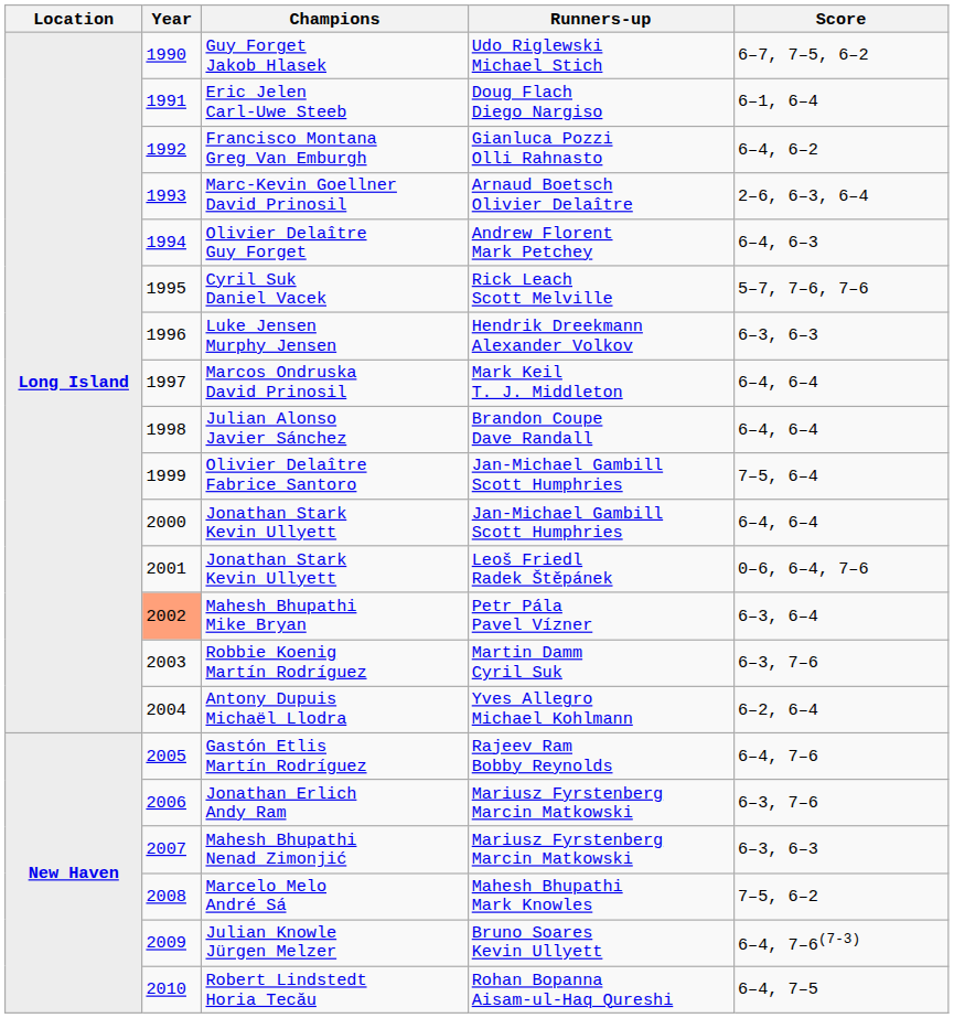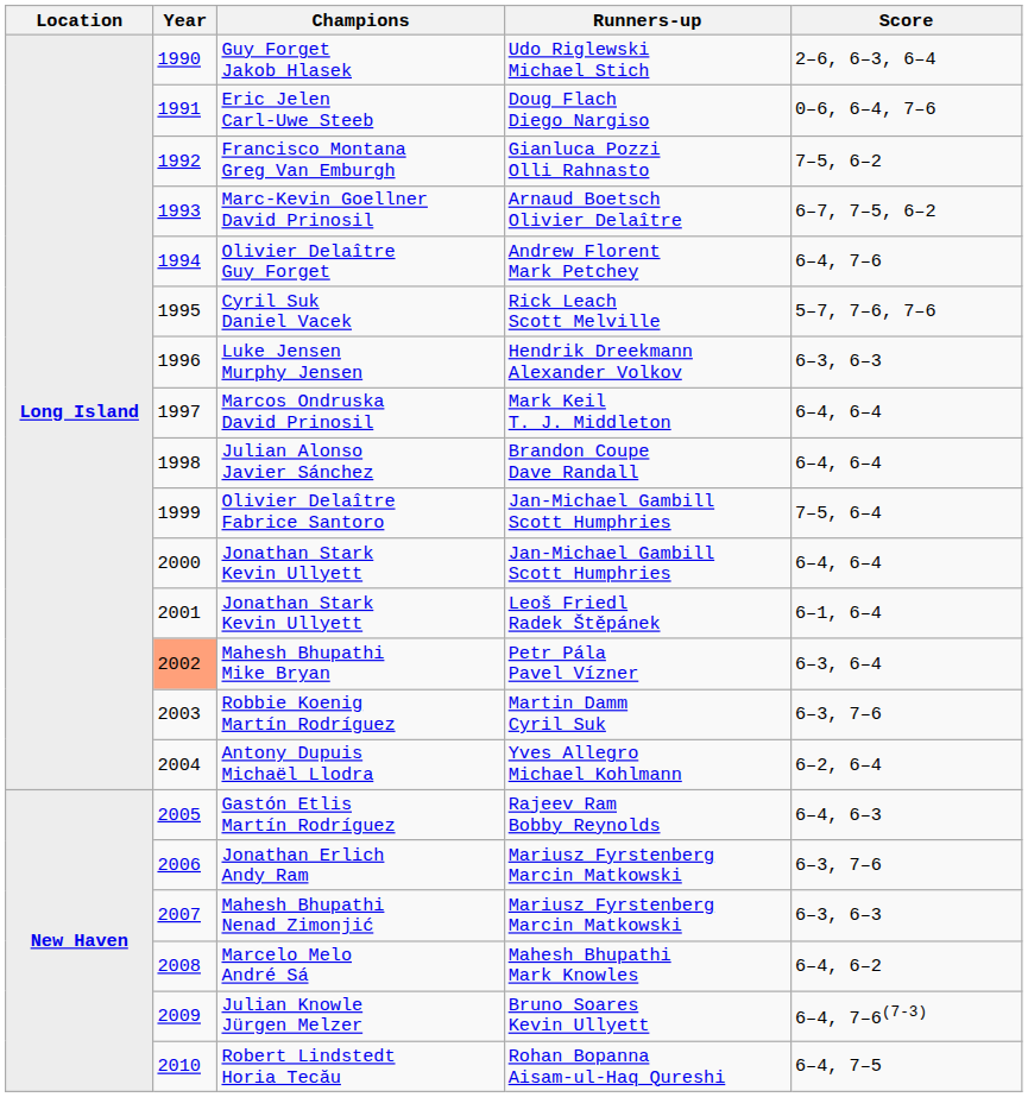Guy Forget Jakob Hlasek | Score: 6–7, 7–5, 6–2 -> 2–6, 6–3, 6–4
Eric Jelen Carl-Uwe Steeb | Score: 6–1, 6–4 -> 0–6, 6–4, 7–6
Francisco Montana Greg Van Emburgh | Score: 6–4, 6–2 -> 7–5, 6–2
Marc-Kevin Goellner David Prinosil | Score: 2–6, 6–3, 6–4 -> 6–7, 7–5, 6–2
Olivier Delaître Guy Forget | Score: 6–4, 6–3 -> 6–4, 7–6
Jonathan Stark Kevin Ullyett / Leoš Friedl Radek Štěpánek | Score: 0–6, 6–4, 7–6 -> 6–1, 6–4
Gastón Etlis Martín Rodríguez | Score: 6–4, 7–6 -> 6–4, 6–3
Marcelo Melo André Sá | Score: 7–5, 6–2 -> 6–4, 6–2
